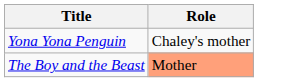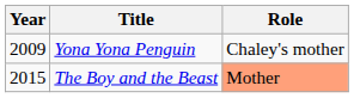+ column: Year | 2009 | 2015
